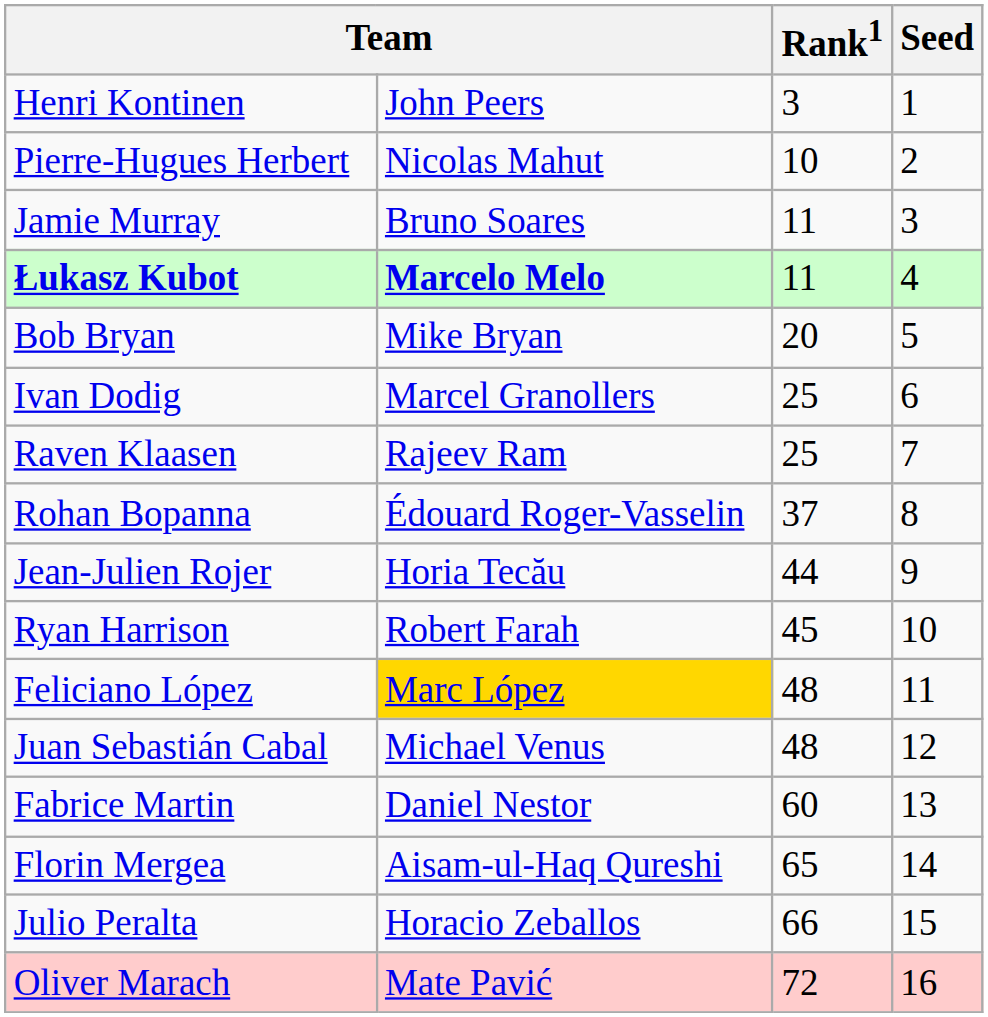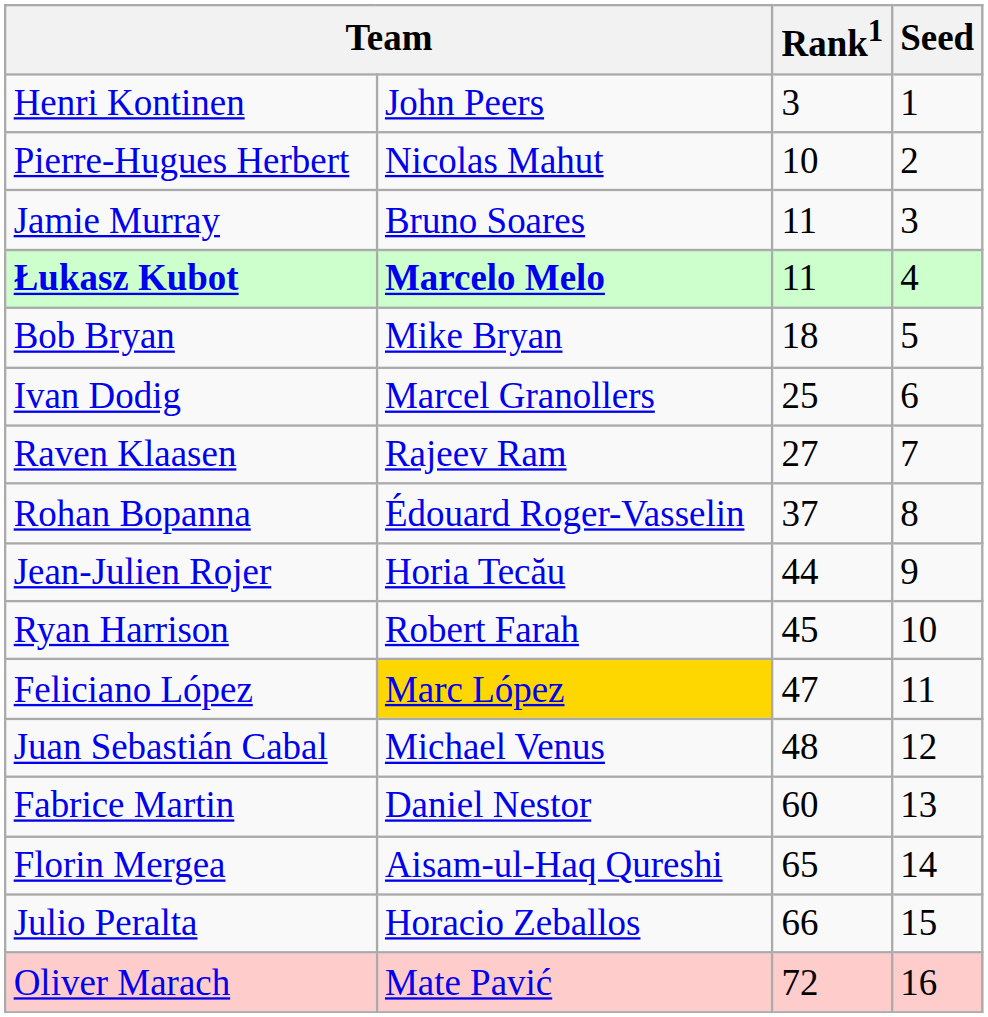Bob Bryan | Rank1: 20 -> 18
Raven Klaasen | Rank1: 25 -> 27
Feliciano López | Rank1: 48 -> 47
